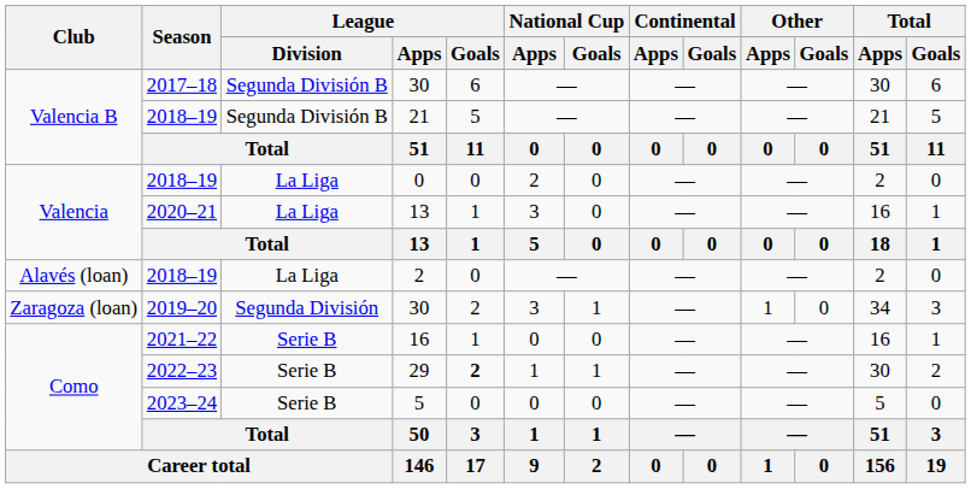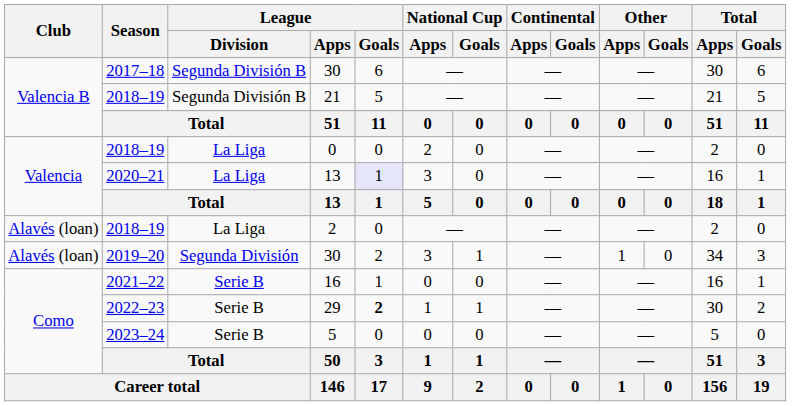2020–21 / 13 | League / Goals: no background -> lavender background
2019–20 / 30 | Club: Zaragoza (loan) -> Alavés (loan)
